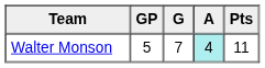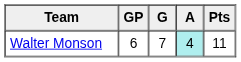Walter Monson | GP: 5 -> 6
